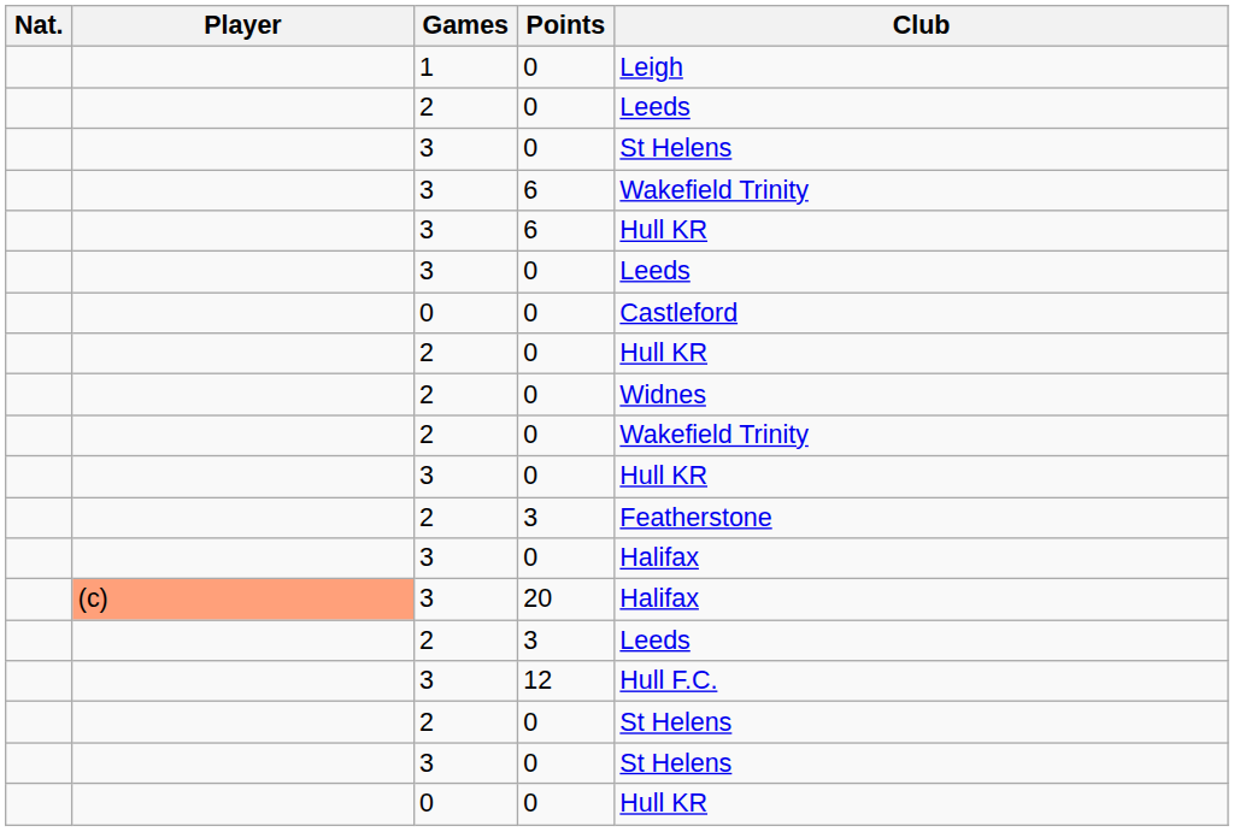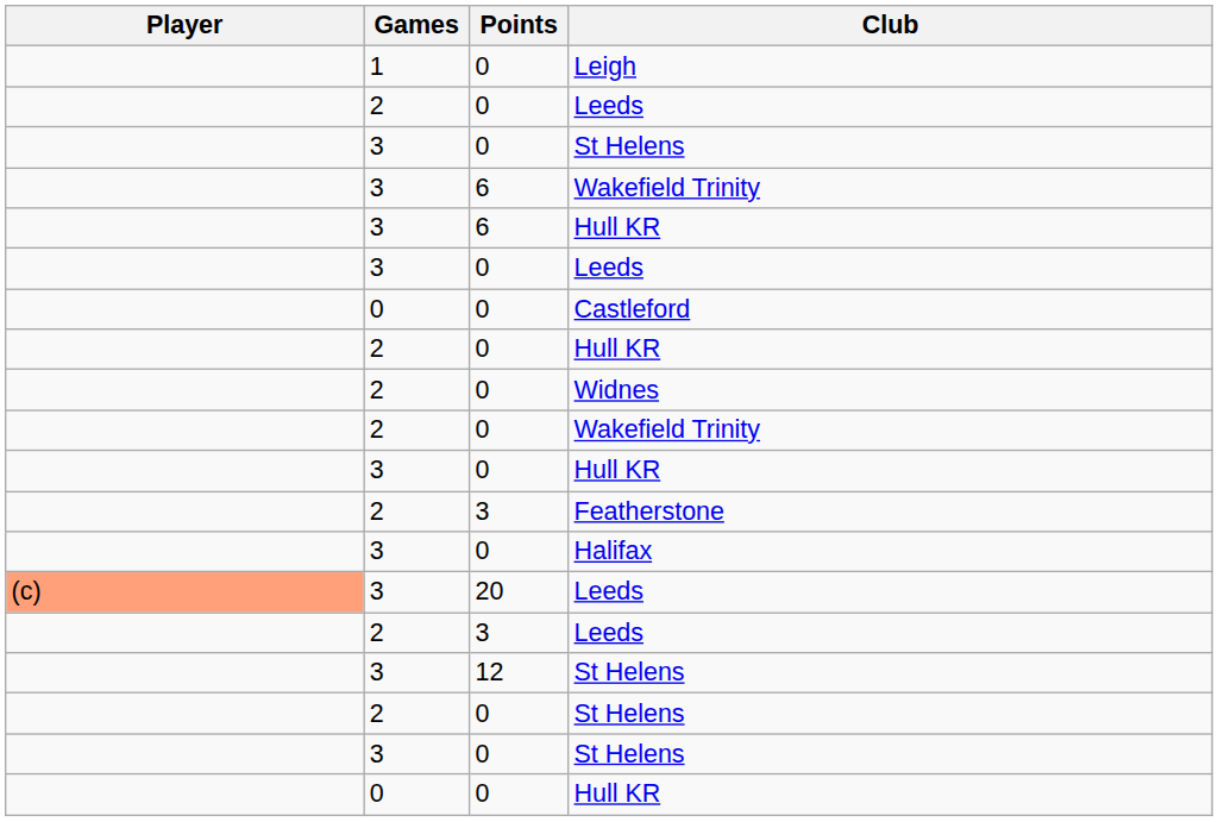- column: Nat.
20 | Club: Halifax -> Leeds
12 | Club: Hull F.C. -> St Helens
